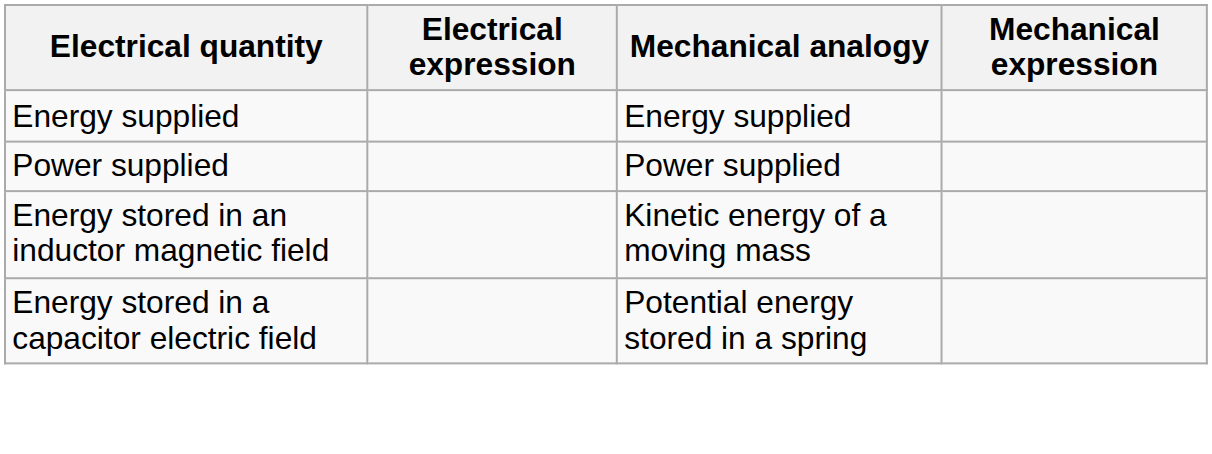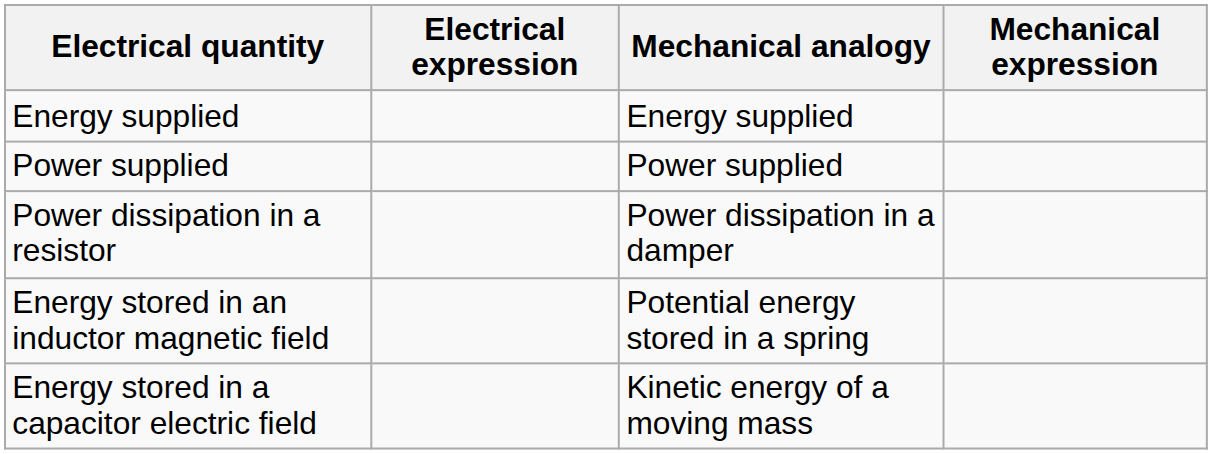+ row: Power dissipation in a resistor | Power dissipation in a damper
Energy stored in an inductor magnetic field | Mechanical analogy: Kinetic energy of a moving mass -> Potential energy stored in a spring
Energy stored in a capacitor electric field | Mechanical analogy: Potential energy stored in a spring -> Kinetic energy of a moving mass
